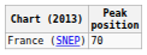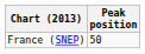France (SNEP) | Peak position: 70 -> 50
